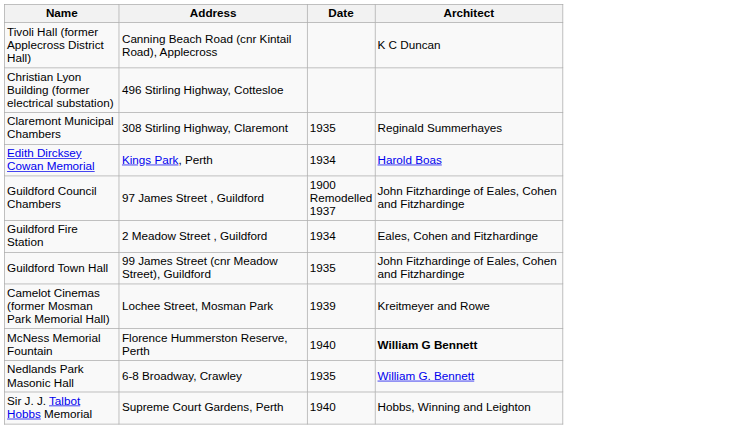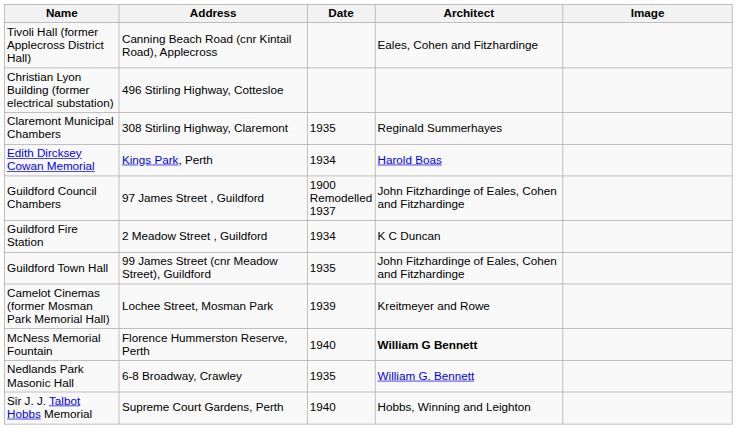+ column: Image
Tivoli Hall (former Applecross District Hall) | Architect: K C Duncan -> Eales, Cohen and Fitzhardinge
Guildford Fire Station | Architect: Eales, Cohen and Fitzhardinge -> K C Duncan
